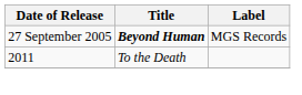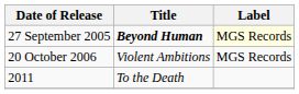27 September 2005 | Label: no background -> lightyellow background
+ row: 20 October 2006 | Violent Ambitions | MGS Records
